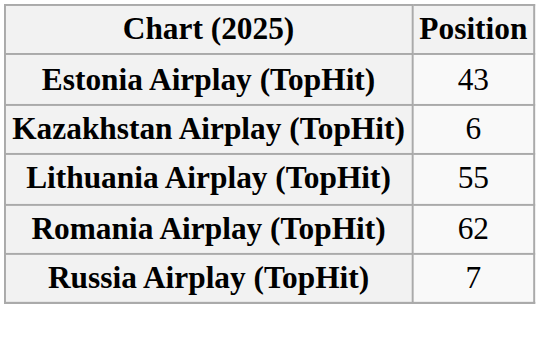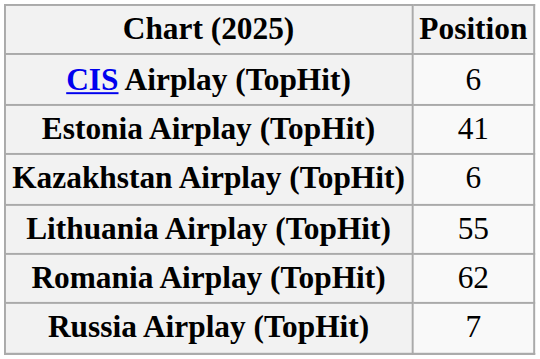+ row: CIS Airplay (TopHit) | 6
Estonia Airplay (TopHit) | Position: 43 -> 41
